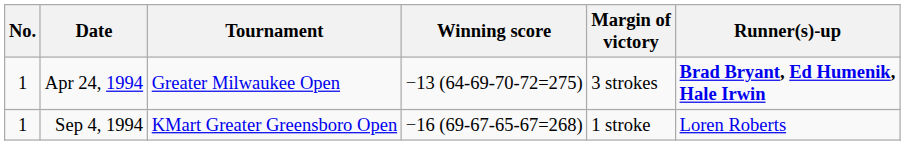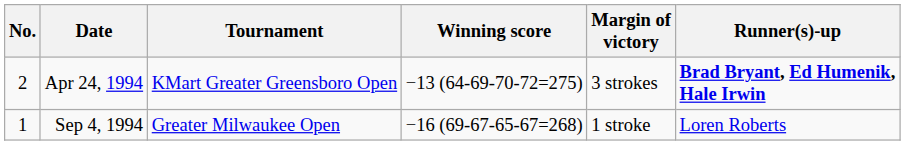Apr 24, 1994 | No.: 1 -> 2
Apr 24, 1994 | Tournament: Greater Milwaukee Open -> KMart Greater Greensboro Open
Sep 4, 1994 | Tournament: KMart Greater Greensboro Open -> Greater Milwaukee Open
